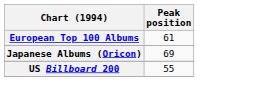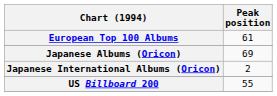+ row: Japanese International Albums (Oricon) | 2
